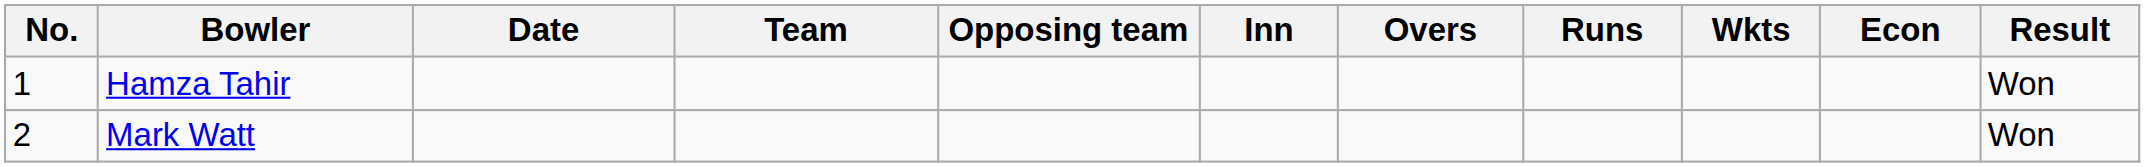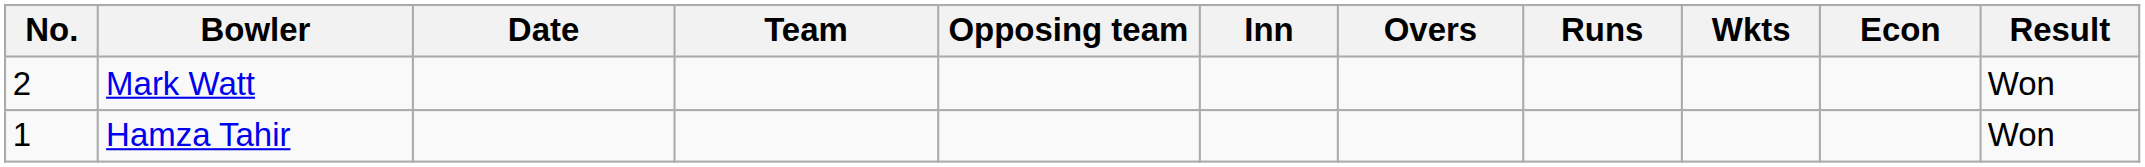rows swapped: Hamza Tahir <-> Mark Watt
